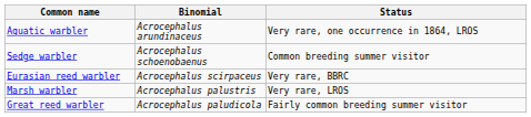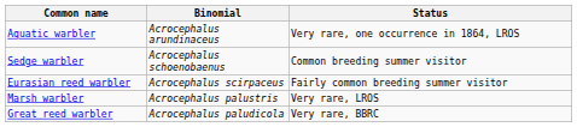Eurasian reed warbler | Status: Very rare, BBRC -> Fairly common breeding summer visitor
Great reed warbler | Status: Fairly common breeding summer visitor -> Very rare, BBRC
